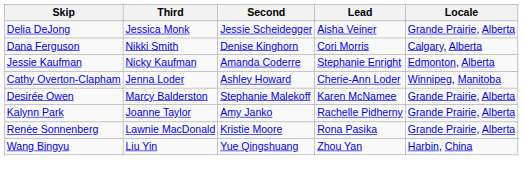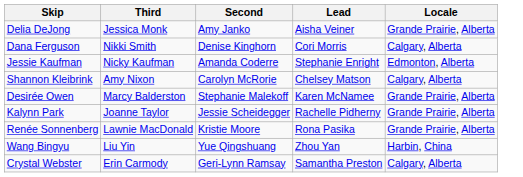Delia DeJong | Second: Jessie Scheidegger -> Amy Janko
+ row: Shannon Kleibrink | Amy Nixon | Carolyn McRorie | Chelsey Matson | Calgary, Alberta
- row: Cathy Overton-Clapham | Jenna Loder | Ashley Howard | Cherie-Ann Loder | Winnipeg, Manitoba
Kalynn Park | Second: Amy Janko -> Jessie Scheidegger
+ row: Crystal Webster | Erin Carmody | Geri-Lynn Ramsay | Samantha Preston | Calgary, Alberta
